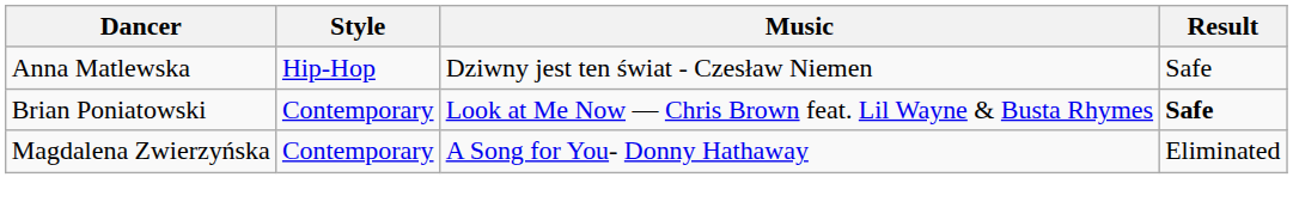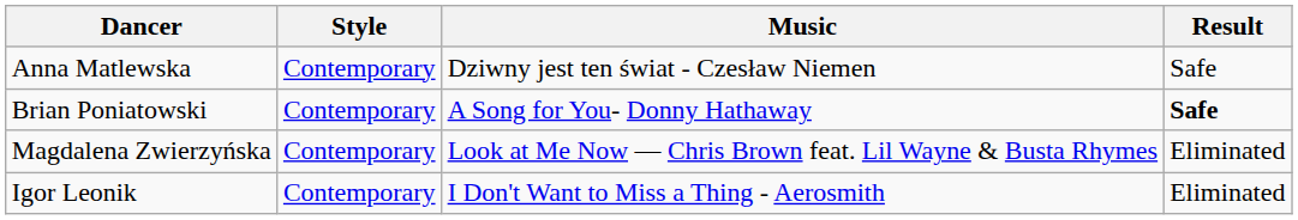Anna Matlewska | Style: Hip-Hop -> Contemporary
Brian Poniatowski | Music: Look at Me Now — Chris Brown feat. Lil Wayne & Busta Rhymes -> A Song for You- Donny Hathaway
Magdalena Zwierzyńska | Music: A Song for You- Donny Hathaway -> Look at Me Now — Chris Brown feat. Lil Wayne & Busta Rhymes
+ row: Igor Leonik | Contemporary | I Don't Want to Miss a Thing - Aerosmith | Eliminated
